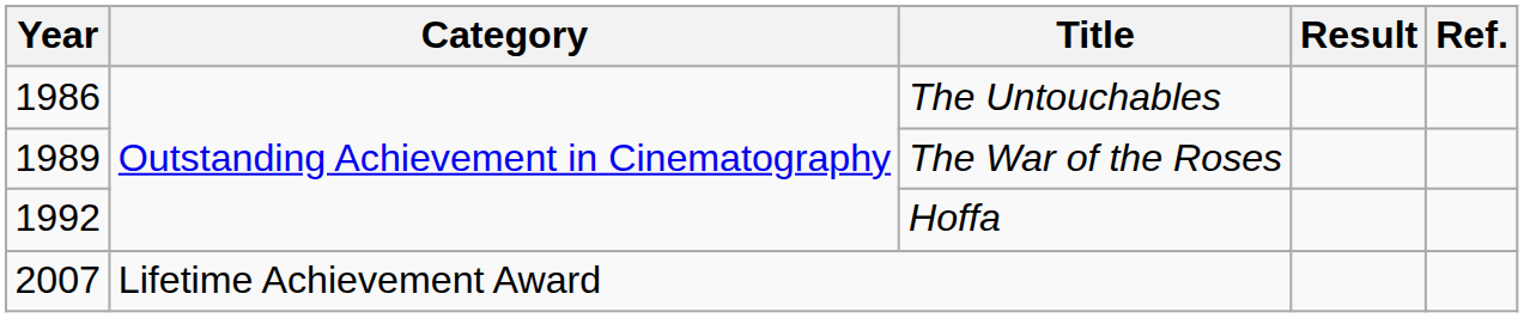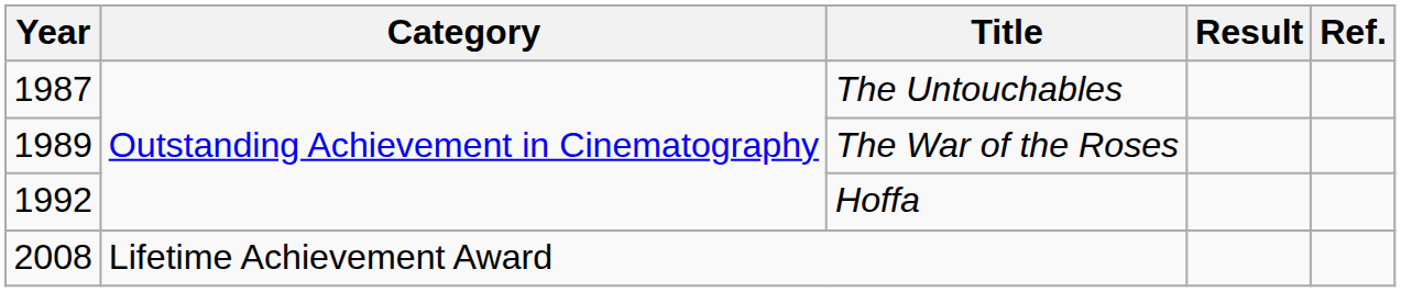The Untouchables | Year: 1986 -> 1987
Lifetime Achievement Award | Year: 2007 -> 2008
